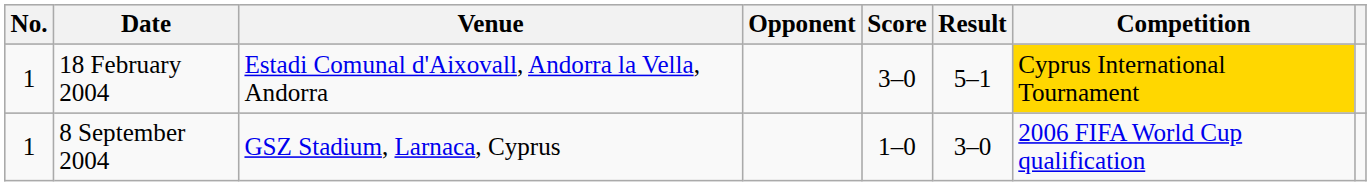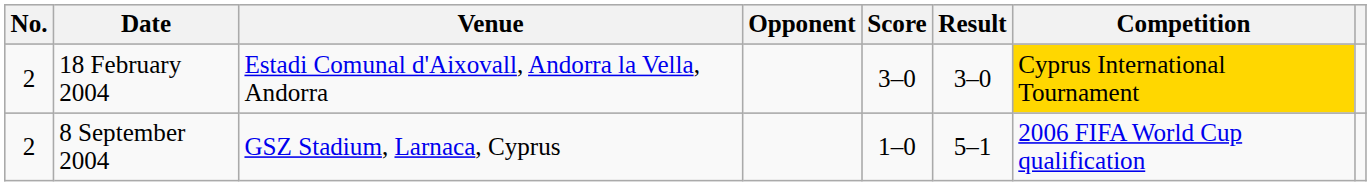18 February 2004 | No.: 1 -> 2
18 February 2004 | Result: 5–1 -> 3–0
8 September 2004 | No.: 1 -> 2
8 September 2004 | Result: 3–0 -> 5–1
